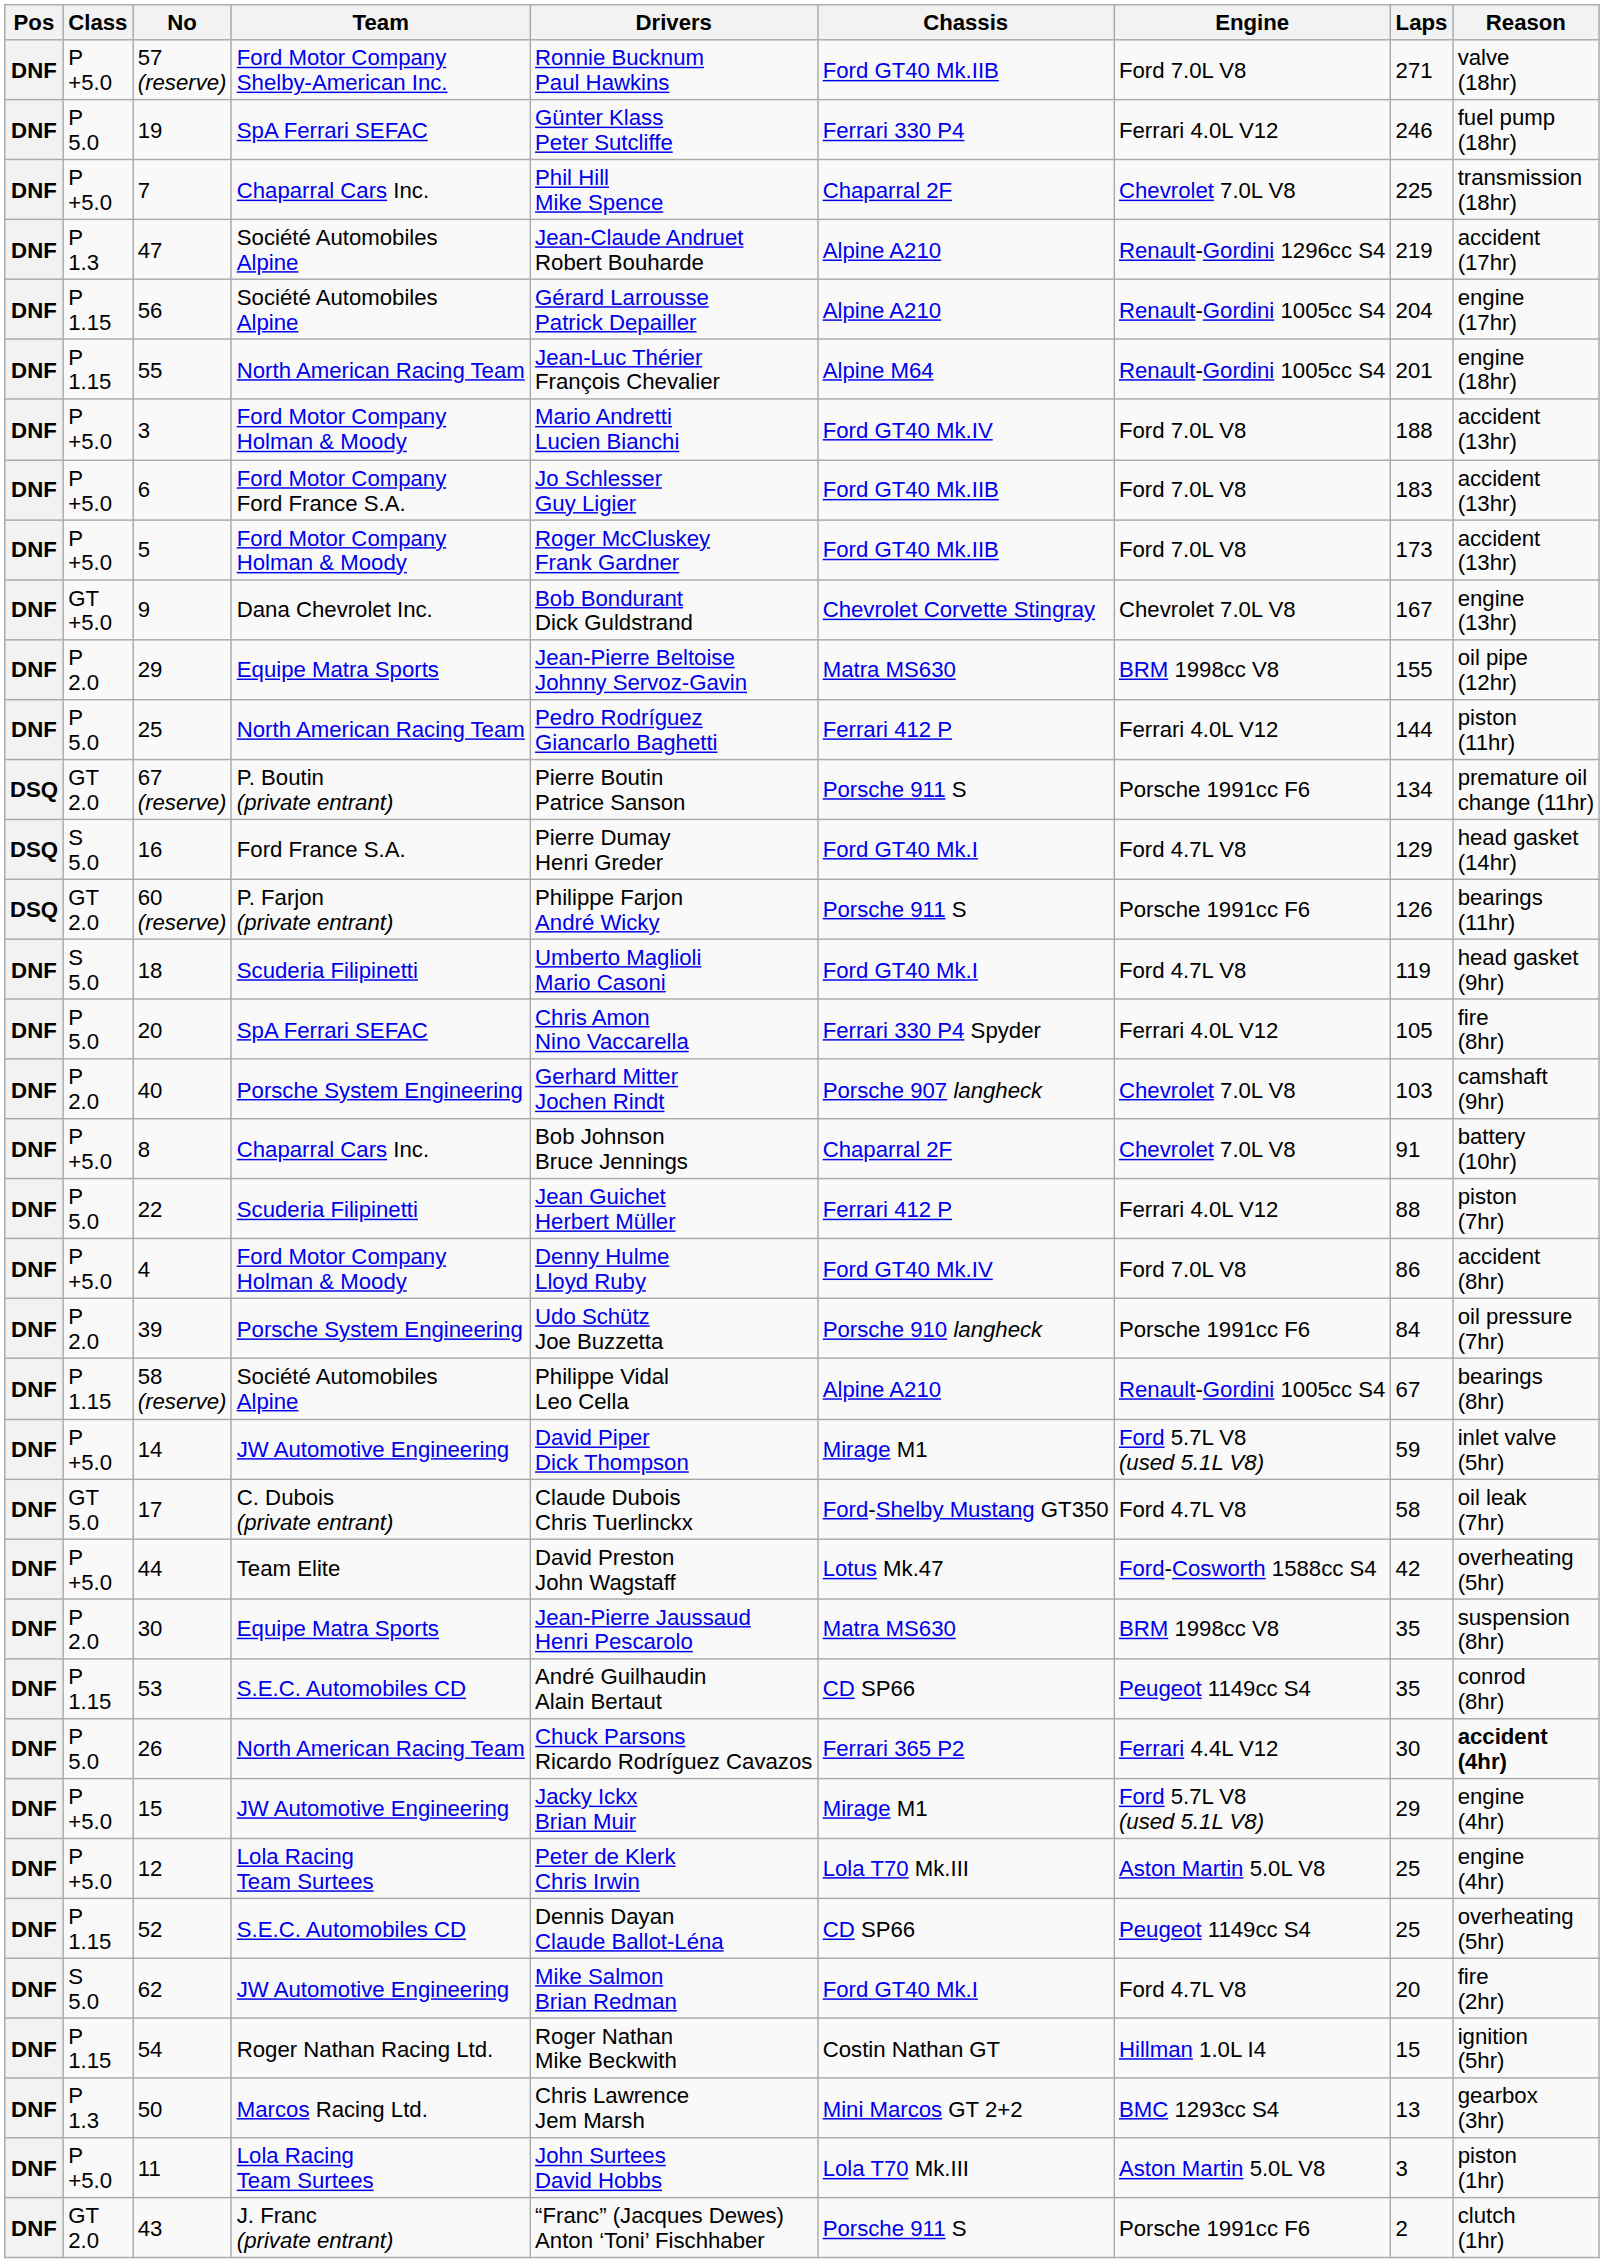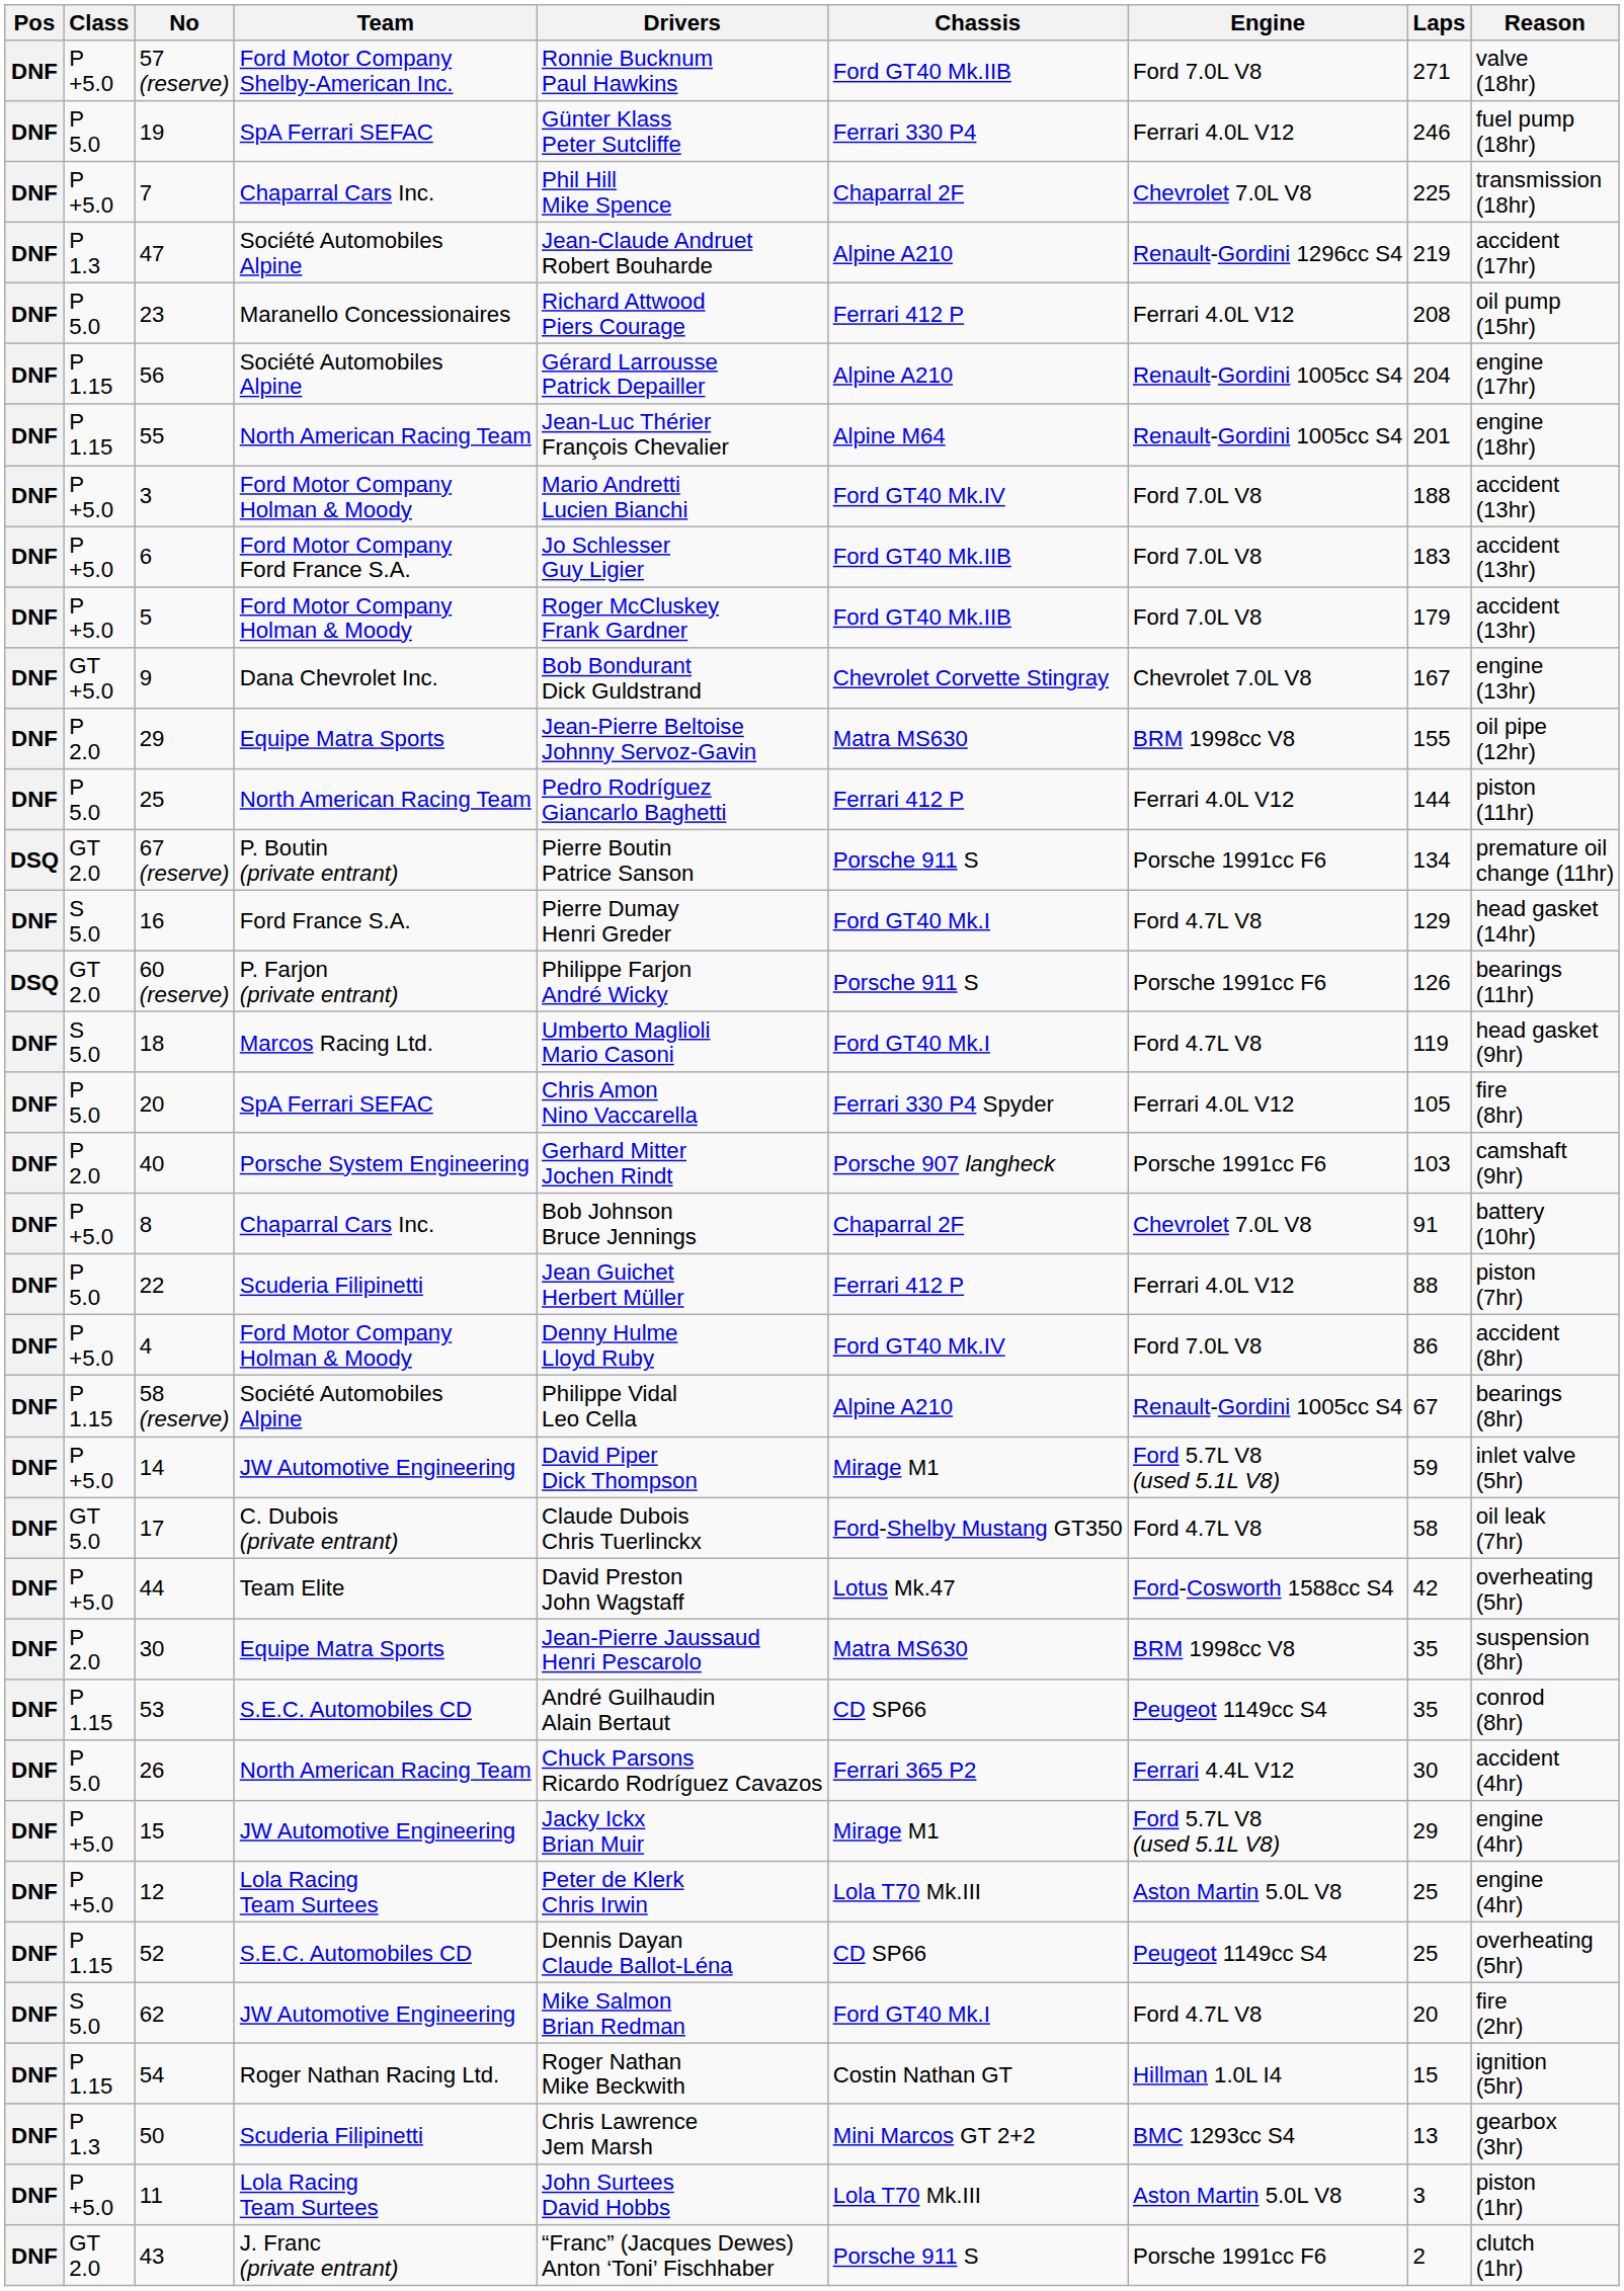+ row: DNF | P 5.0 | 23 | Maranello Concessionaires | Richard Attwood Piers Courage | Ferrari 412 P | Ferrari 4.0L V12 | 208 | oil pump (15hr)
5 | Laps: 173 -> 179
16 | Pos: DSQ -> DNF
18 | Team: Scuderia Filipinetti -> Marcos Racing Ltd.
40 | Engine: Chevrolet 7.0L V8 -> Porsche 1991cc F6
- row: DNF | P 2.0 | 39 | Porsche System Engineering | Udo Schütz Joe Buzzetta | Porsche 910 langheck | Porsche 1991cc F6 | 84 | oil pressure (7hr)
26 | Reason: bold -> normal
50 | Team: Marcos Racing Ltd. -> Scuderia Filipinetti
